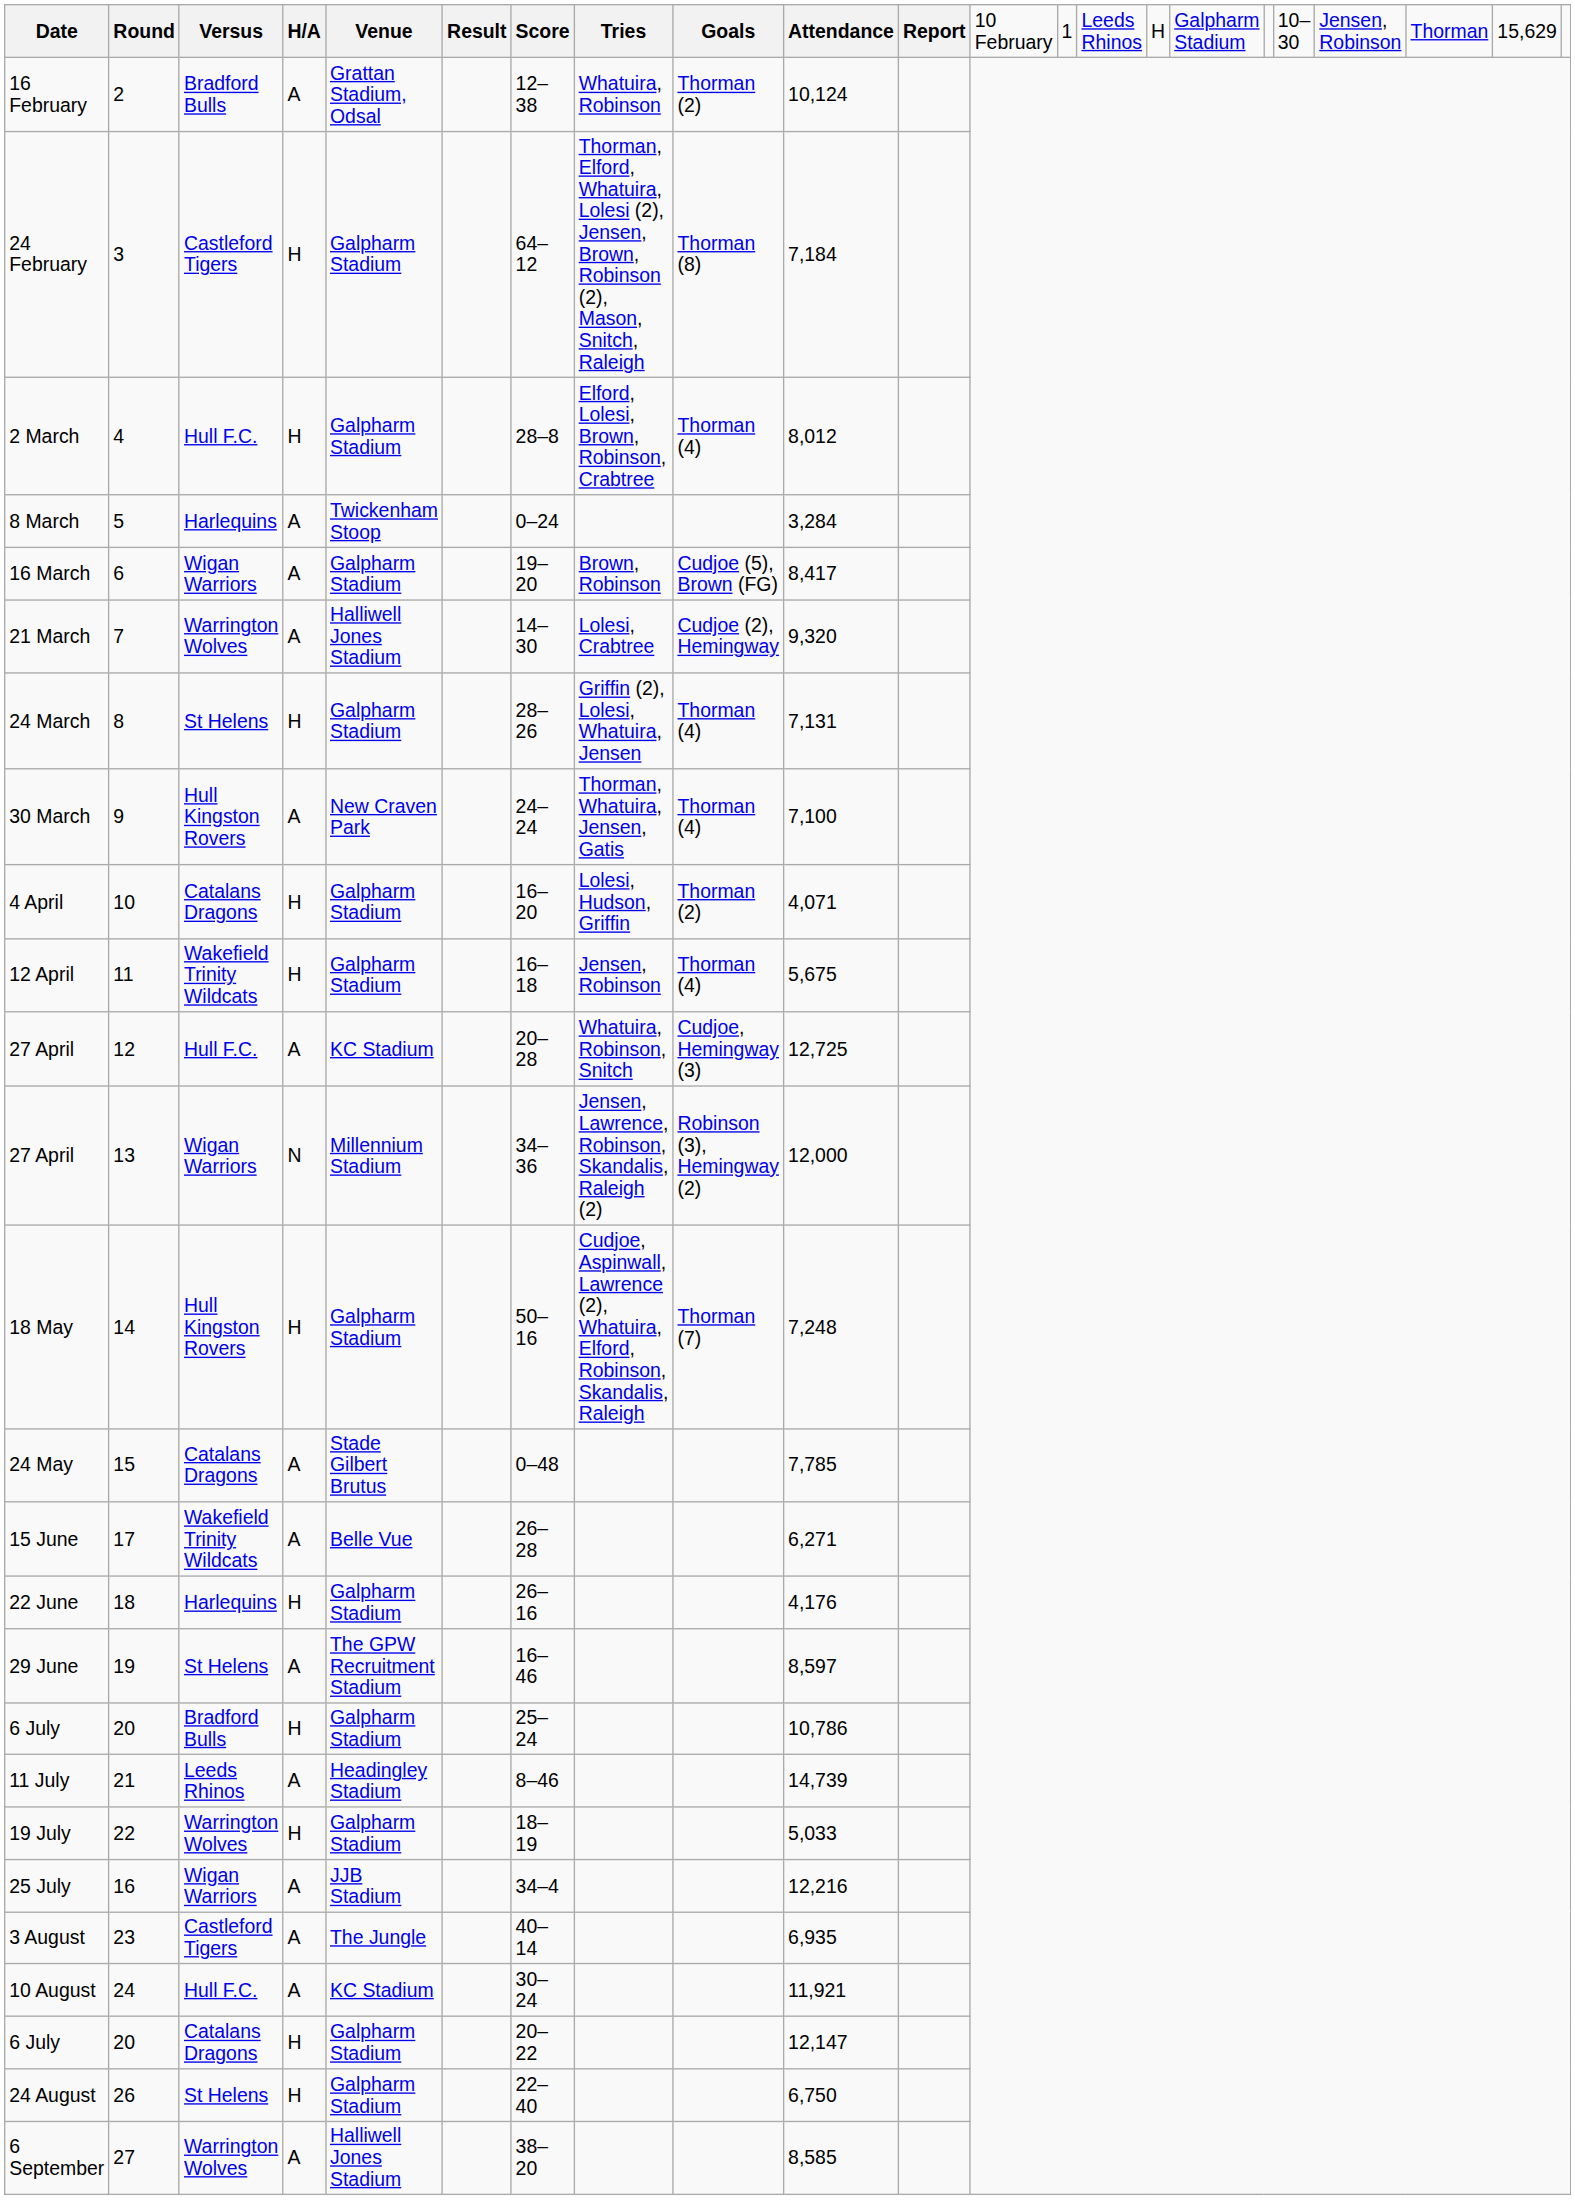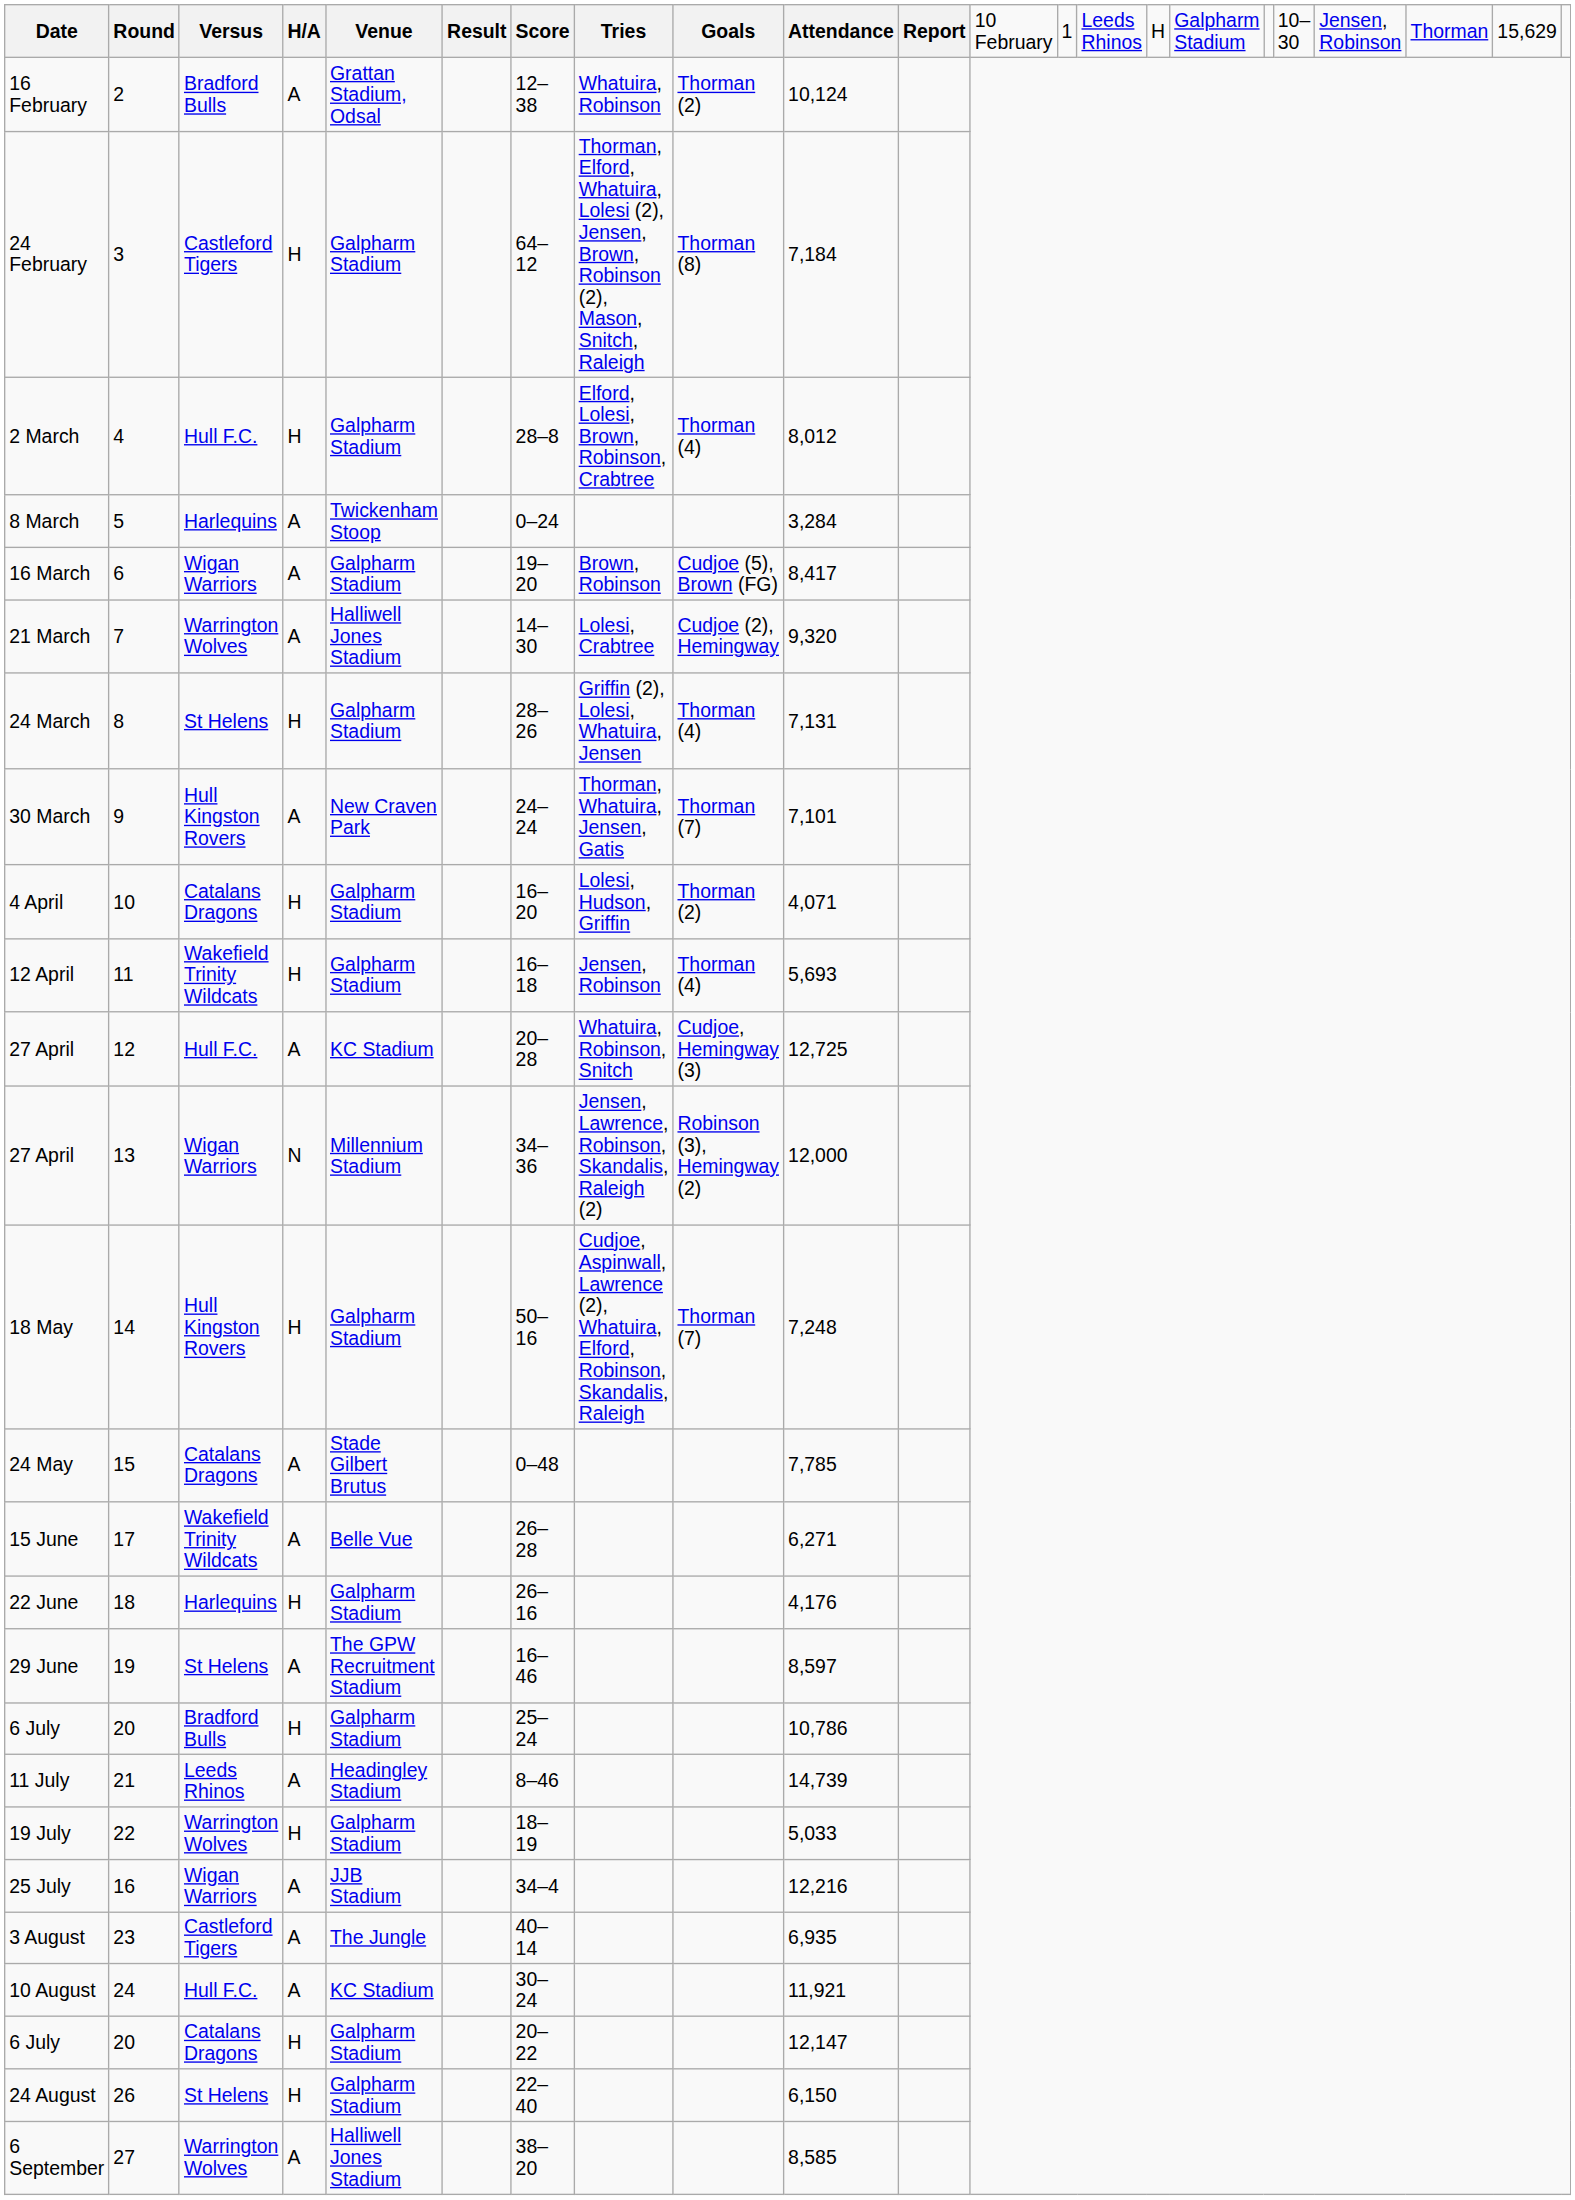30 March | column 9: Thorman (4) -> Thorman (7)
30 March | column 10: 7,100 -> 7,101
12 April | column 10: 5,675 -> 5,693
24 August | column 10: 6,750 -> 6,150
